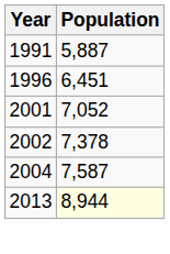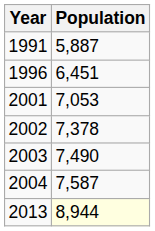2001 | Population: 7,052 -> 7,053
+ row: 2003 | 7,490
